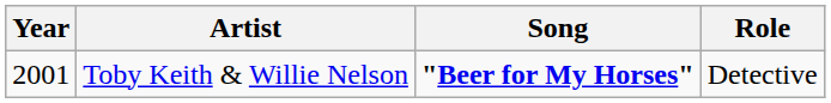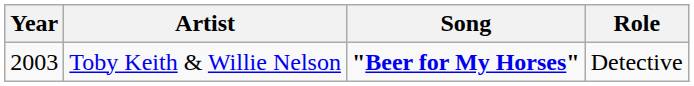Toby Keith & Willie Nelson | Year: 2001 -> 2003
